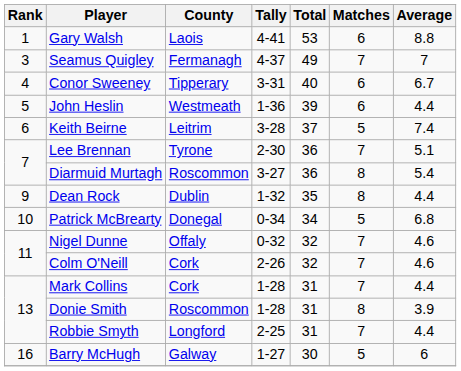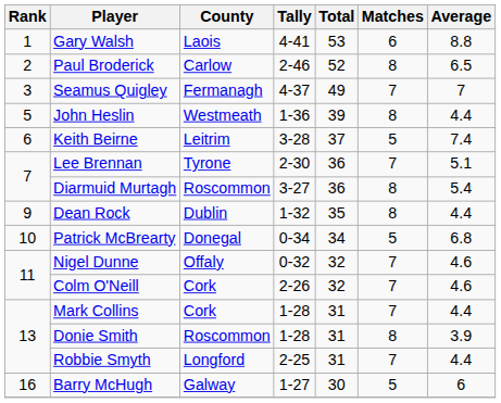+ row: 2 | Paul Broderick | Carlow | 2-46 | 52 | 8 | 6.5
- row: 4 | Conor Sweeney | Tipperary | 3-31 | 40 | 6 | 6.7
John Heslin | Matches: 6 -> 8
